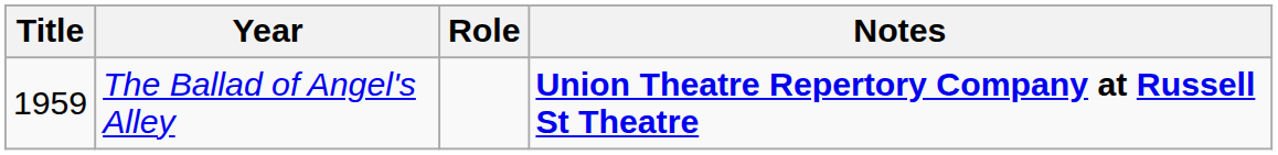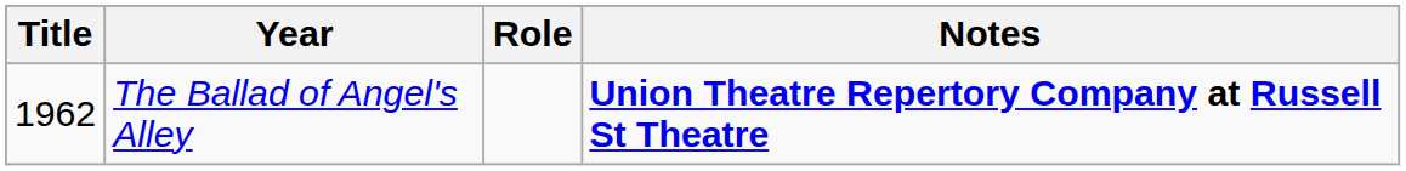The Ballad of Angel's Alley | Title: 1959 -> 1962
